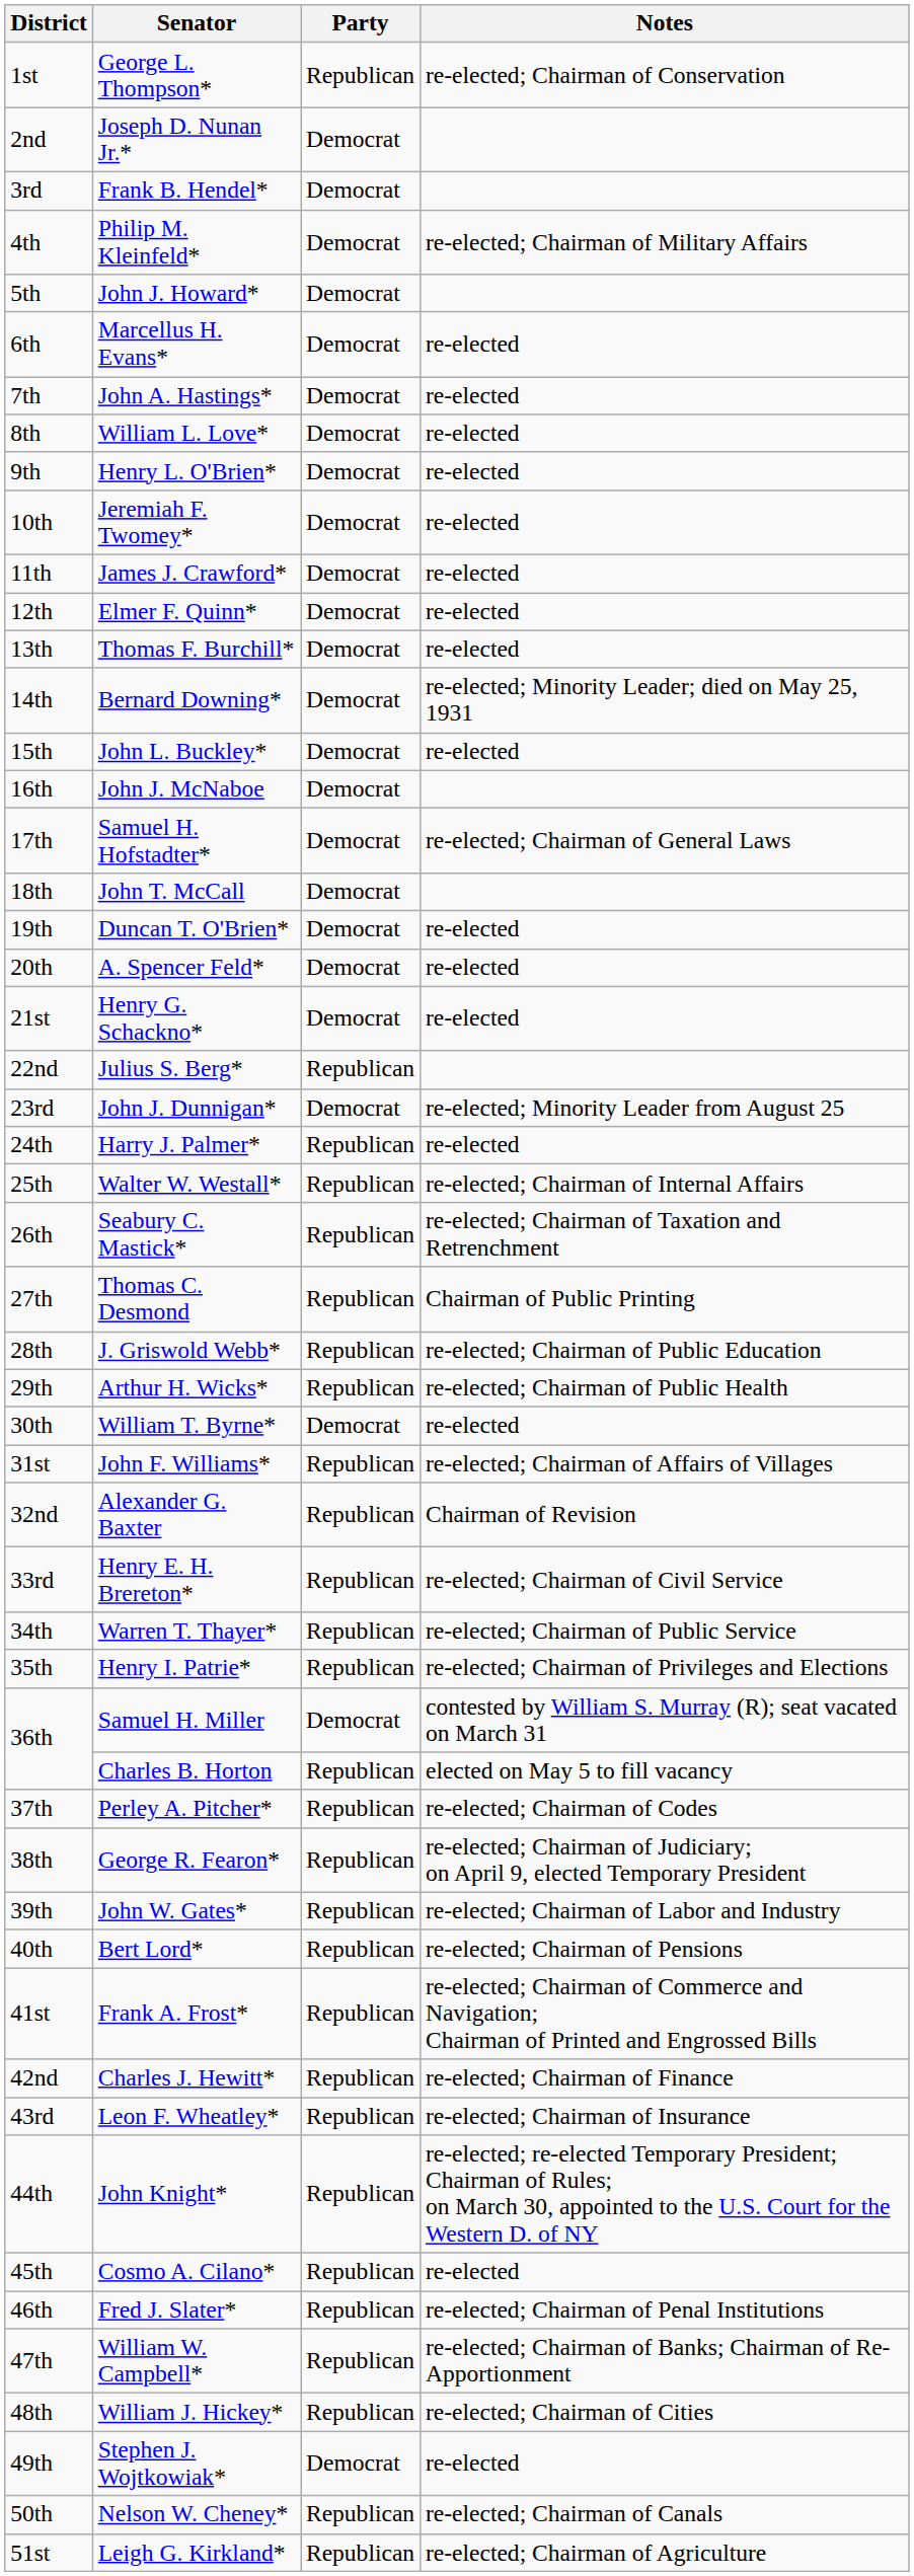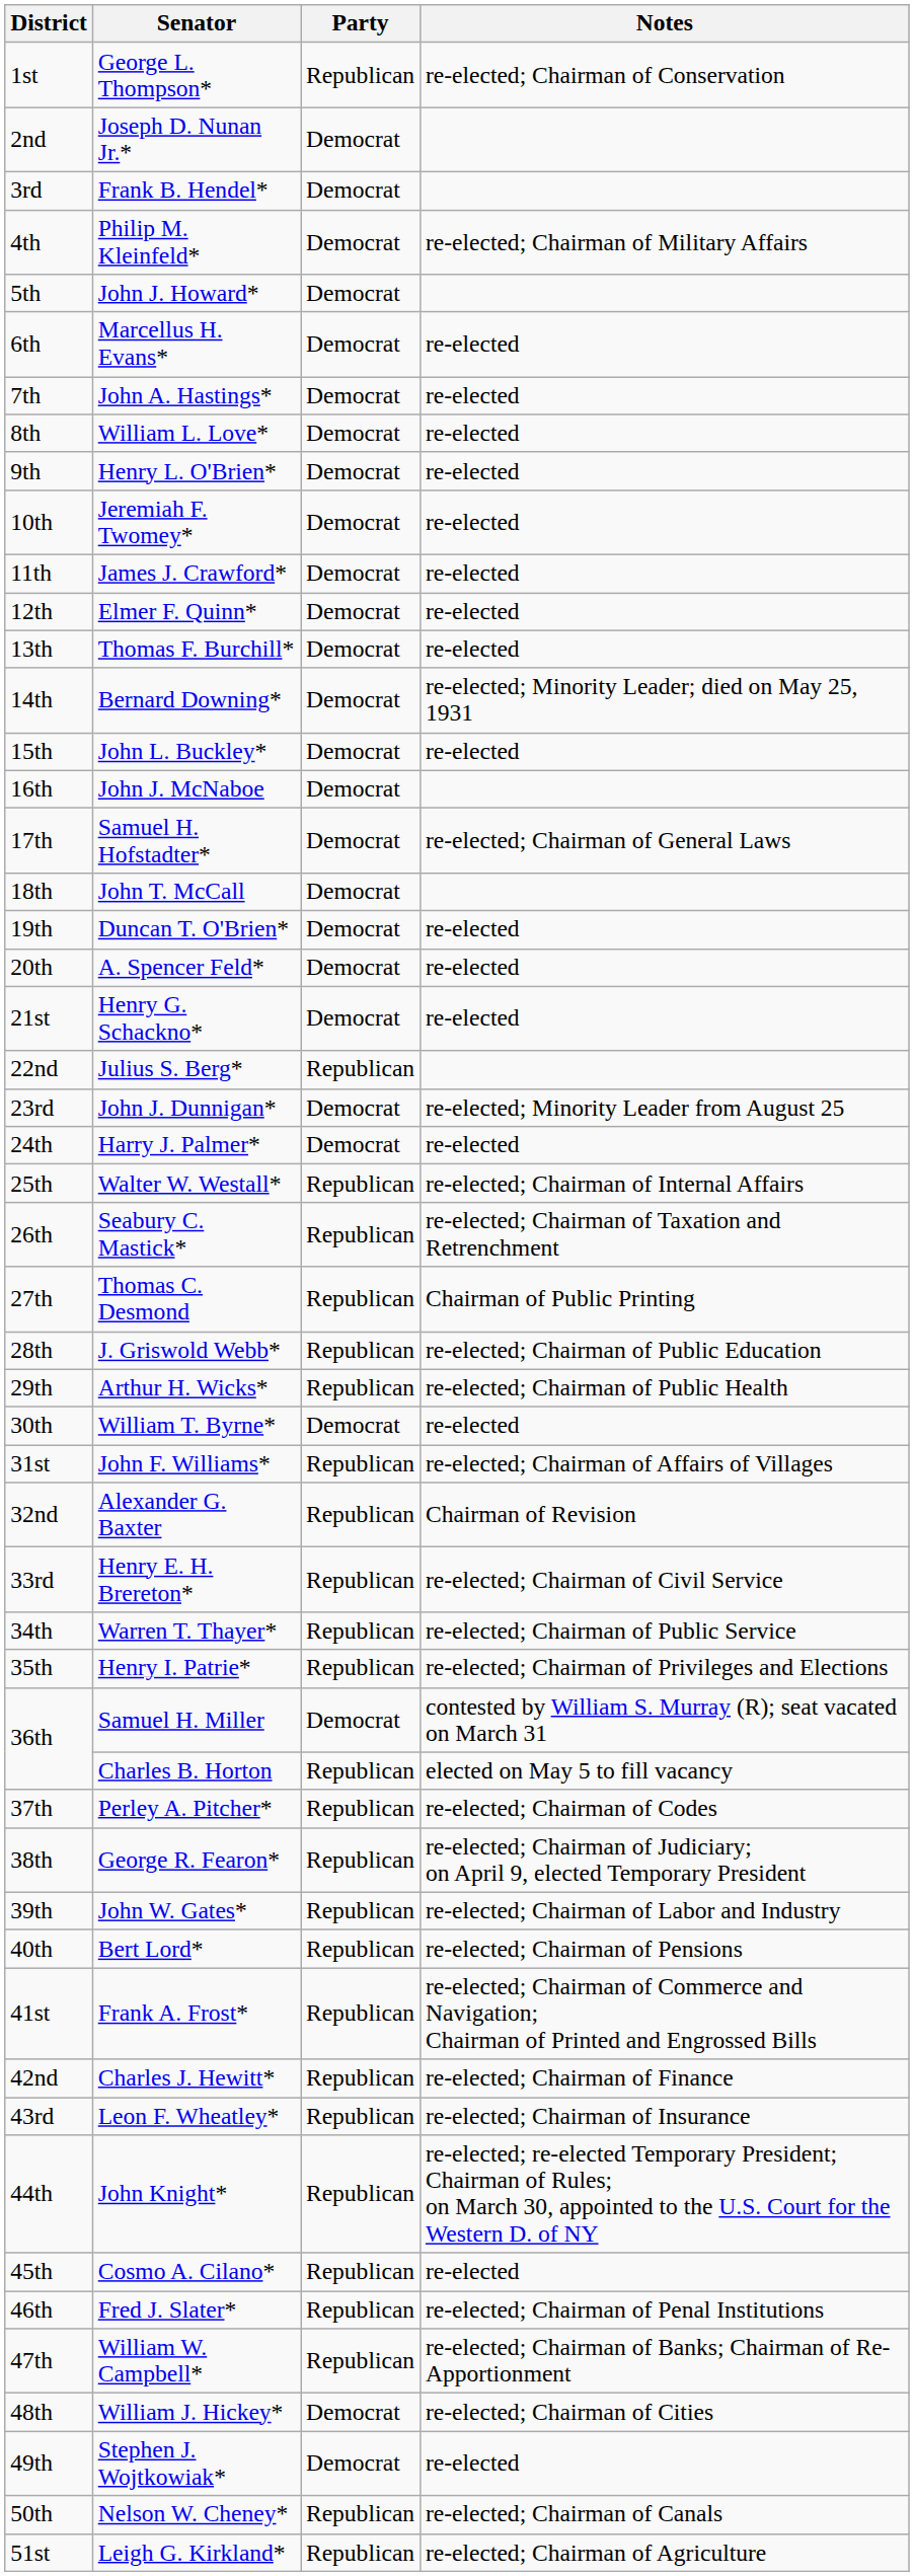Harry J. Palmer* | Party: Republican -> Democrat
William J. Hickey* | Party: Republican -> Democrat
